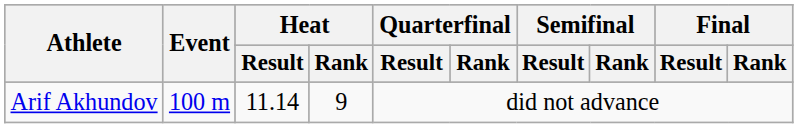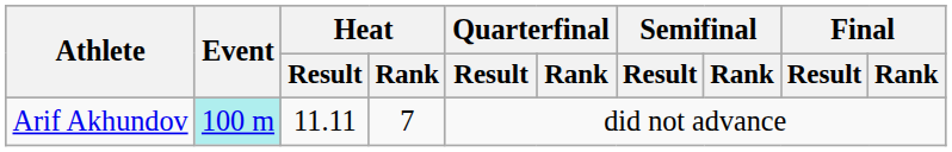Arif Akhundov | Event: no background -> paleturquoise background
Arif Akhundov | Heat / Result: 11.14 -> 11.11
Arif Akhundov | Heat / Rank: 9 -> 7
